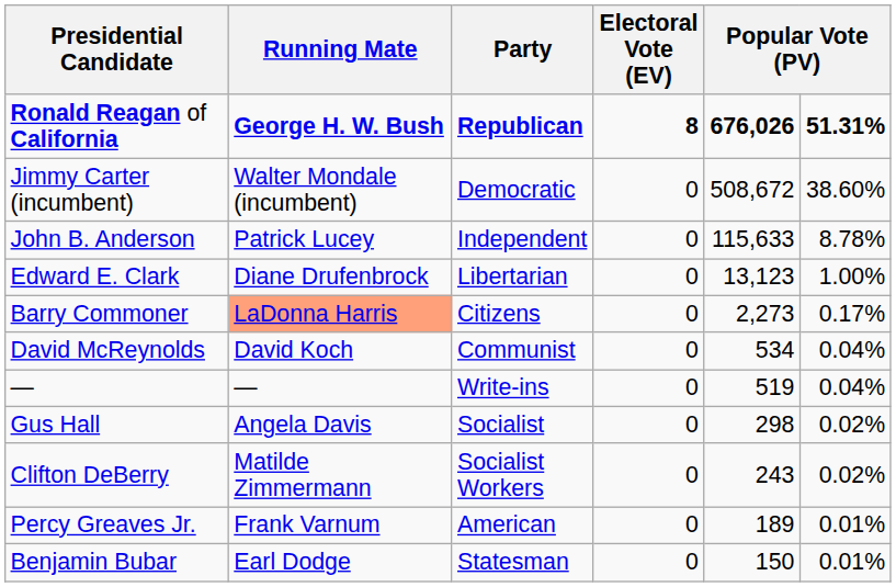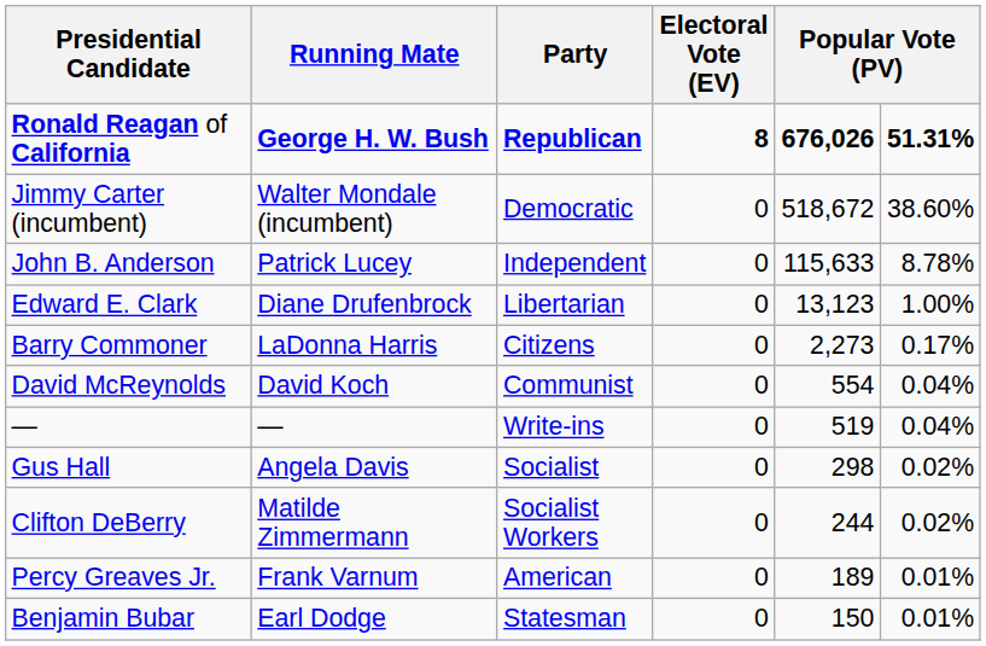Jimmy Carter (incumbent) | column 5: 508,672 -> 518,672
Barry Commoner | Running Mate: lightsalmon background -> no background
David McReynolds | column 5: 534 -> 554
Clifton DeBerry | column 5: 243 -> 244
